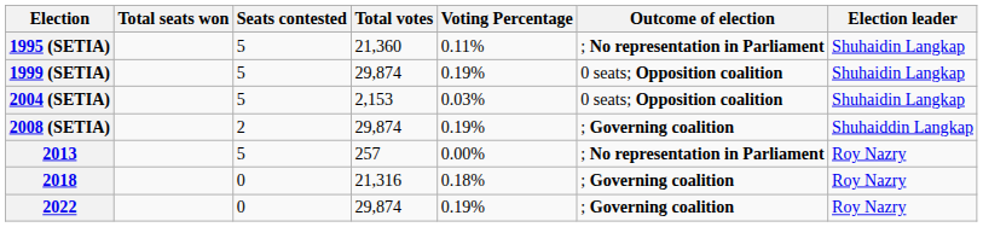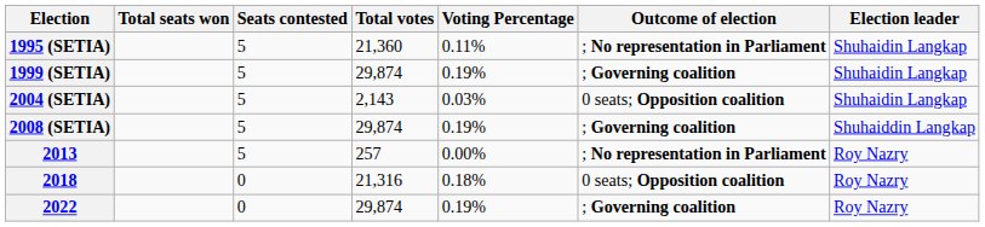1999 (SETIA) | Outcome of election: 0 seats; Opposition coalition -> ; Governing coalition
2004 (SETIA) | Total votes: 2,153 -> 2,143
2008 (SETIA) | Seats contested: 2 -> 5
2018 | Outcome of election: ; Governing coalition -> 0 seats; Opposition coalition
